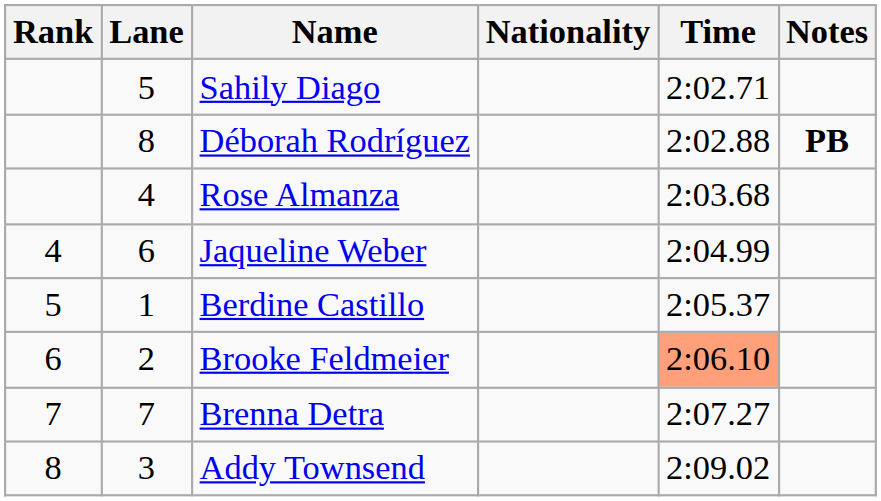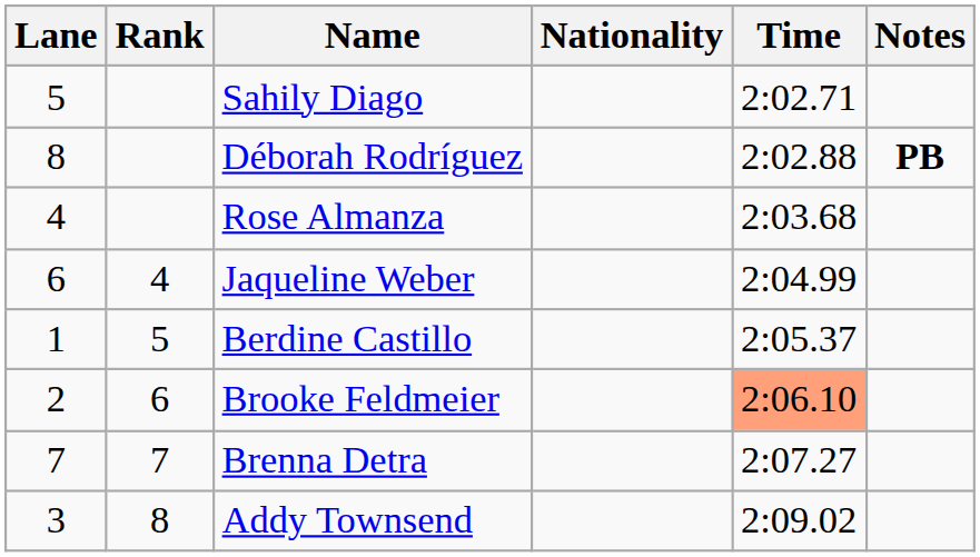columns swapped: Rank <-> Lane
